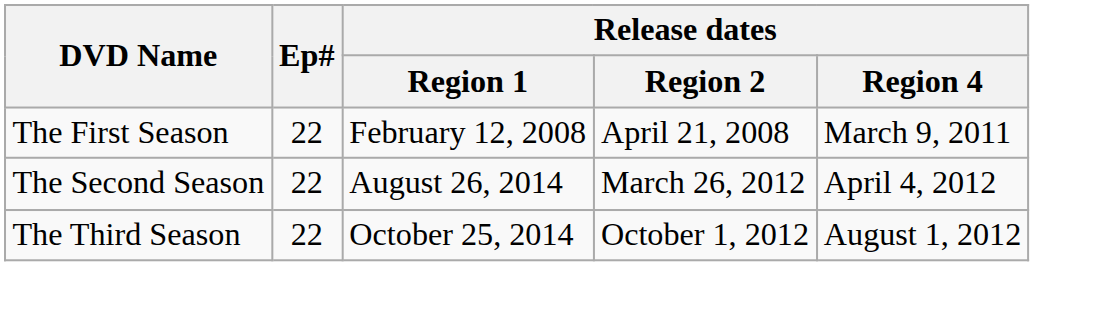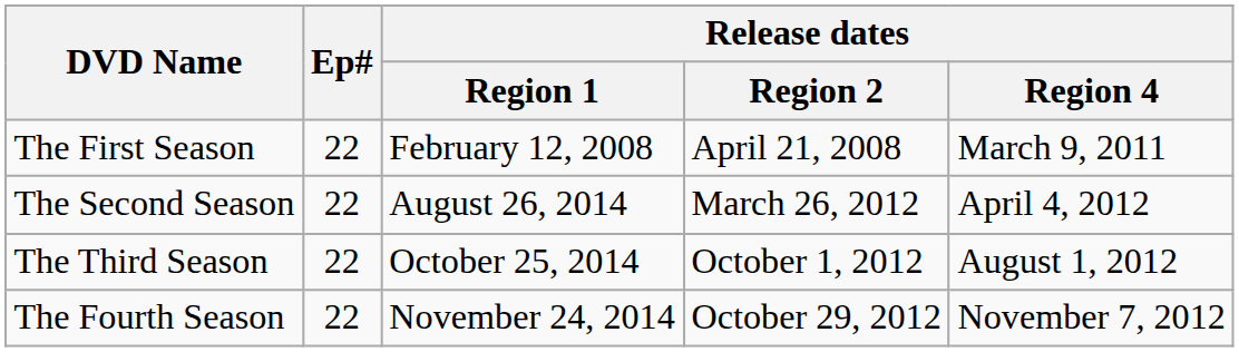+ row: The Fourth Season | 22 | November 24, 2014 | October 29, 2012 | November 7, 2012
